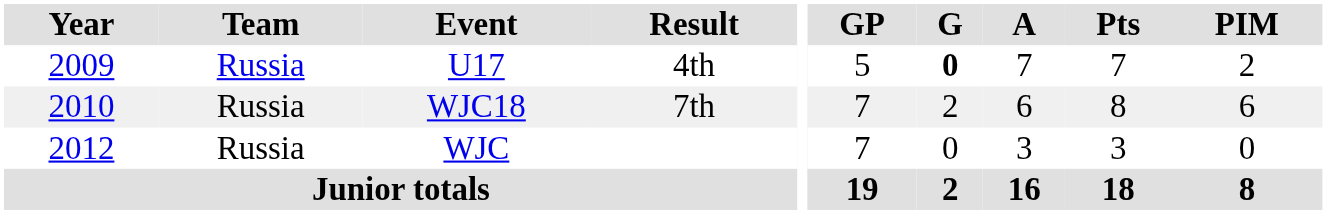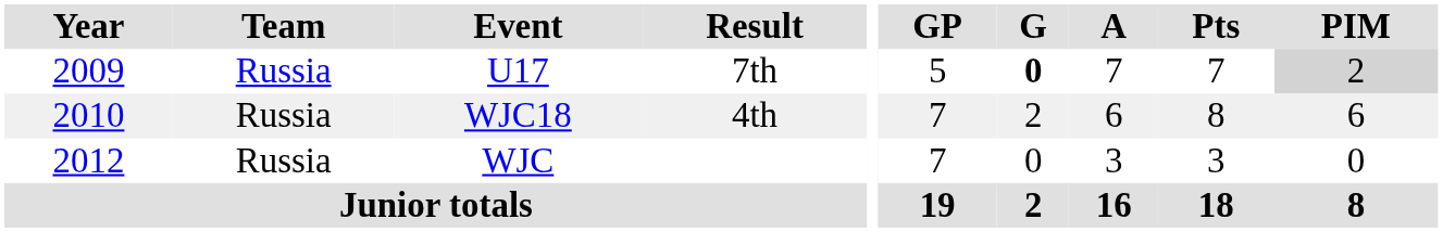U17 | Result: 4th -> 7th
U17 | PIM: no background -> lightgrey background
WJC18 | Result: 7th -> 4th
